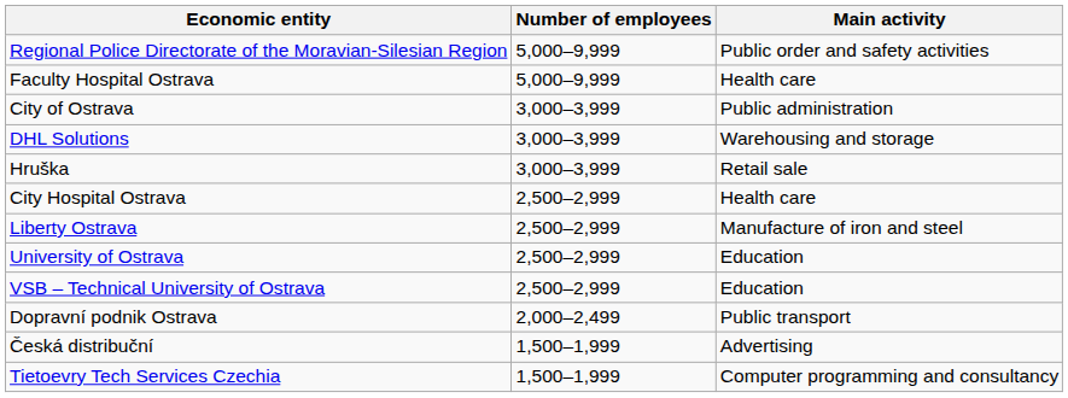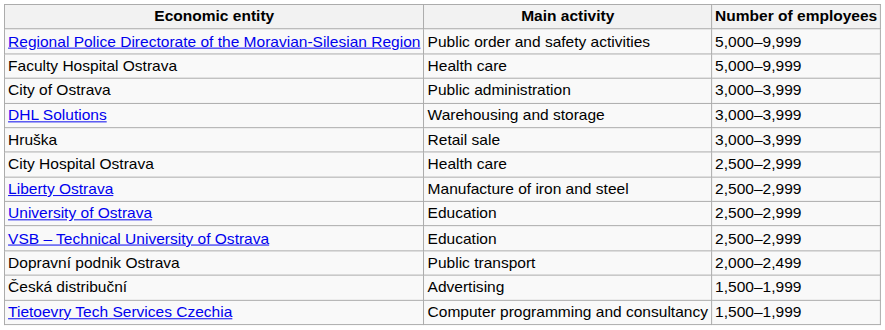columns swapped: Number of employees <-> Main activity
